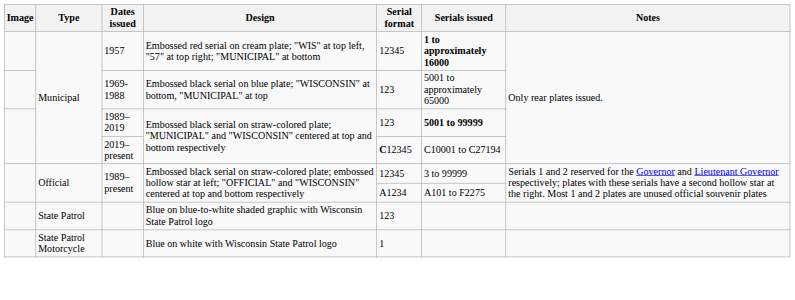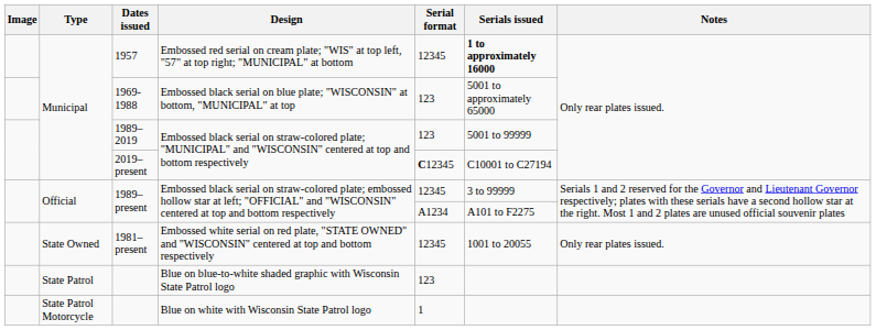1989–2019 | Serials issued: bold -> normal
+ row: State Owned | 1981–present | Embossed white serial on red plate, "STATE OWNED" and "WISCONSIN" centered at top and bottom respectively | 12345 | 1001 to 20055 | Only rear plates issued.
